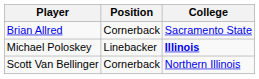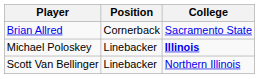Scott Van Bellinger | Position: Cornerback -> Linebacker
